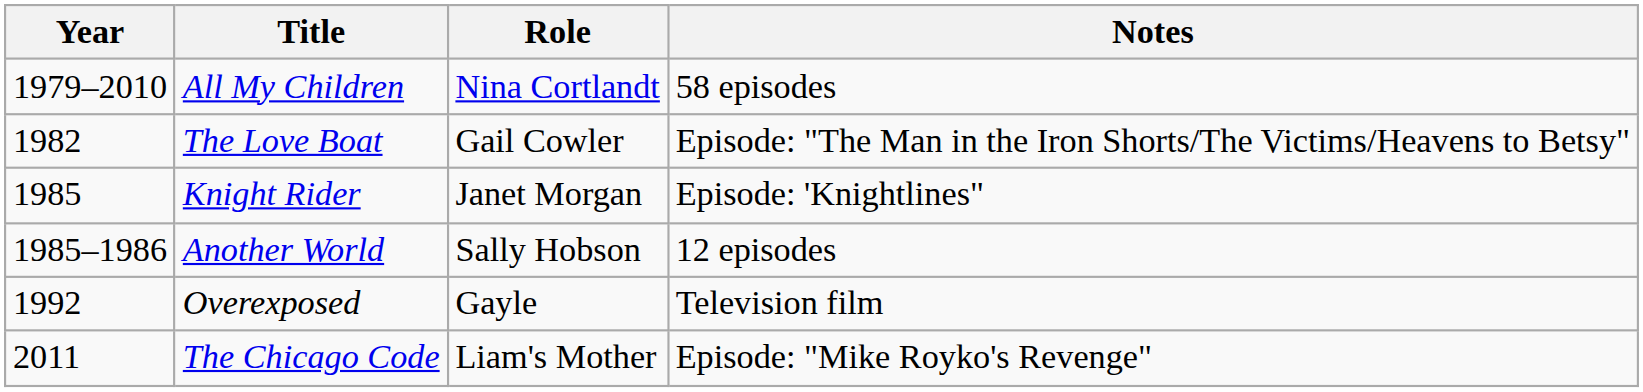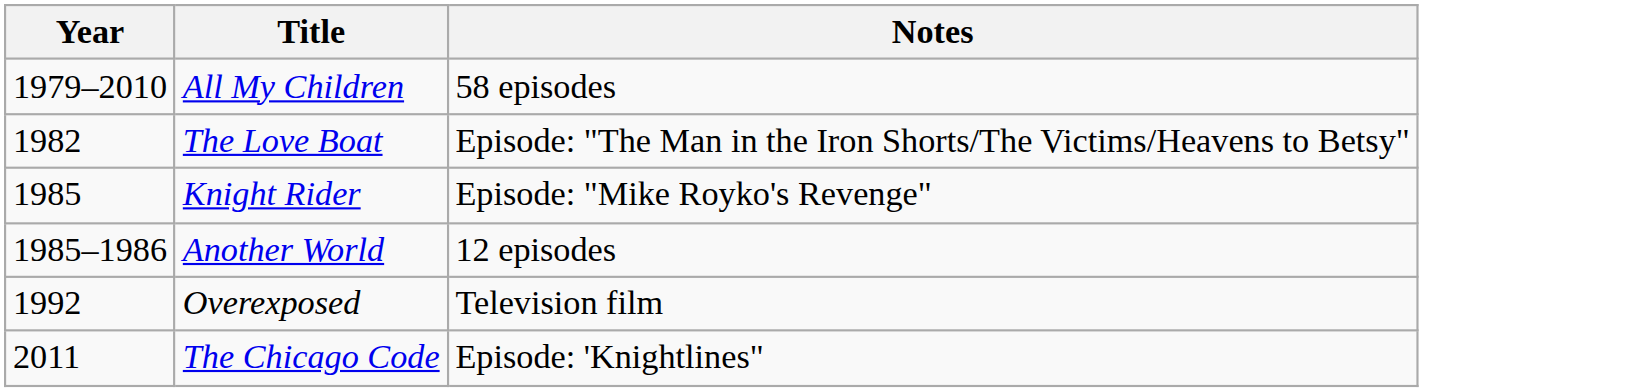- column: Role | Nina Cortlandt | Gail Cowler | Janet Morgan | Sally Hobson | Gayle | Liam's Mother
Knight Rider | Notes: Episode: 'Knightlines" -> Episode: "Mike Royko's Revenge"
The Chicago Code | Notes: Episode: "Mike Royko's Revenge" -> Episode: 'Knightlines"
